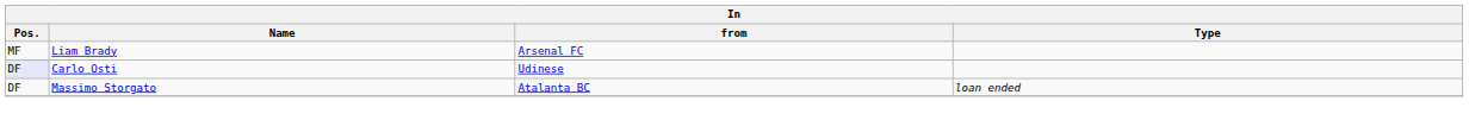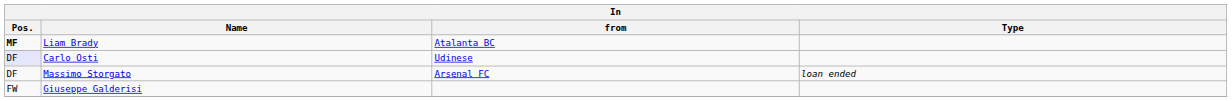Liam Brady | Pos.: normal -> bold
Liam Brady | from: Arsenal FC -> Atalanta BC
Massimo Storgato | from: Atalanta BC -> Arsenal FC
+ row: FW | Giuseppe Galderisi
